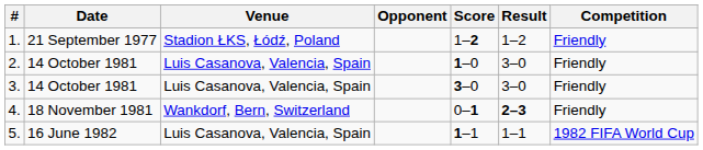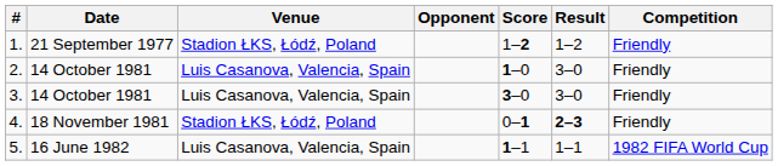4. | Venue: Wankdorf, Bern, Switzerland -> Stadion ŁKS, Łódź, Poland
